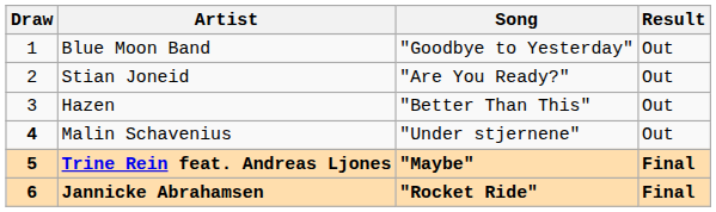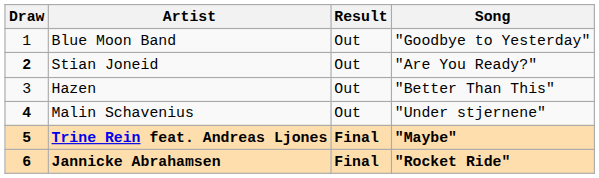columns swapped: Song <-> Result
Stian Joneid | Draw: normal -> bold
